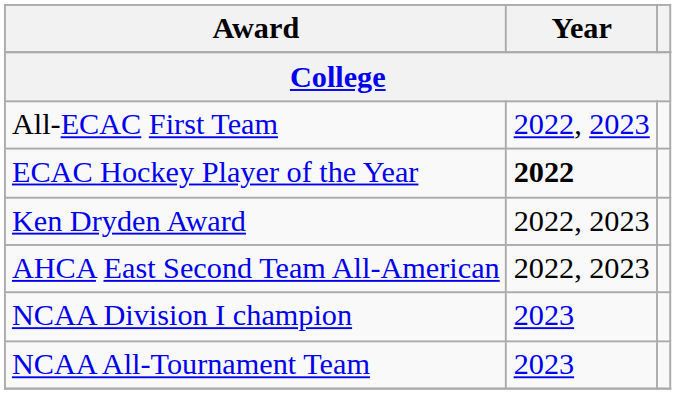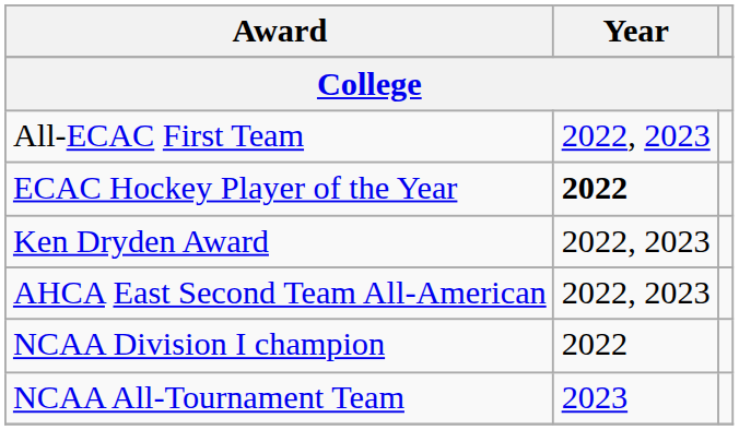NCAA Division I champion | Year: 2023 -> 2022
